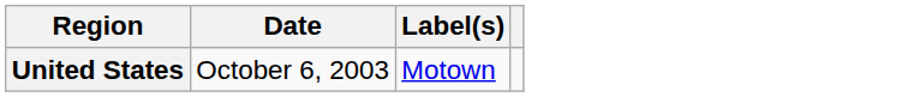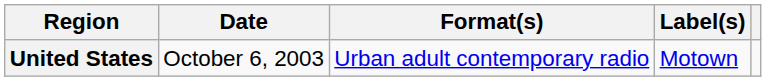+ column: Format(s) | Urban adult contemporary radio
